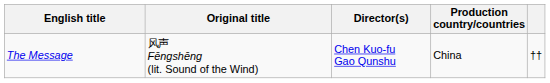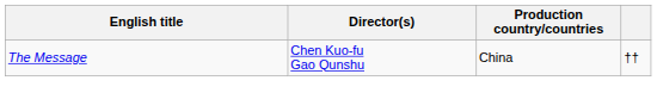- column: Original title | 风声 Fēngshēng (lit. Sound of the Wind)
